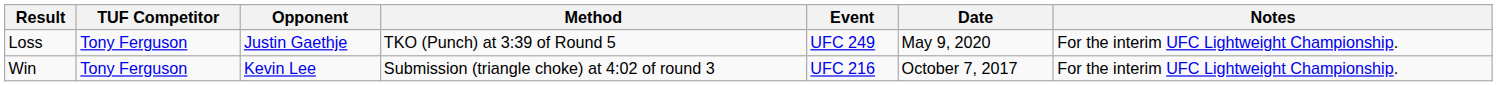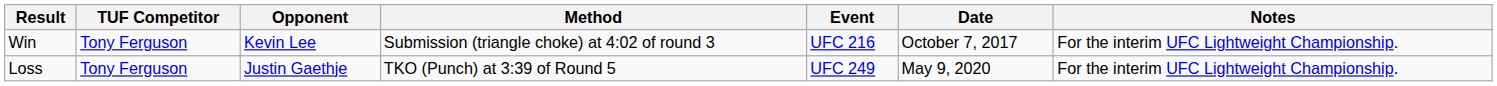rows swapped: Win <-> Loss
